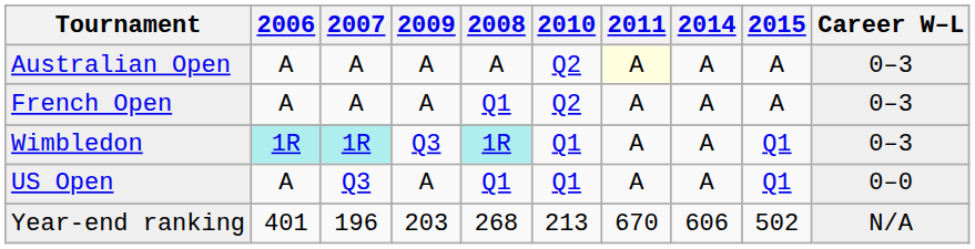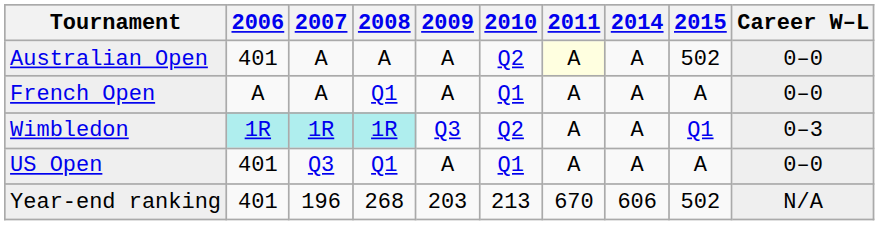columns swapped: 2008 <-> 2009
Australian Open | 2006: A -> 401
Australian Open | 2015: A -> 502
Australian Open | Career W–L: 0–3 -> 0–0
French Open | 2010: Q2 -> Q1
French Open | Career W–L: 0–3 -> 0–0
Wimbledon | 2010: Q1 -> Q2
US Open | 2006: A -> 401
US Open | 2015: Q1 -> A
